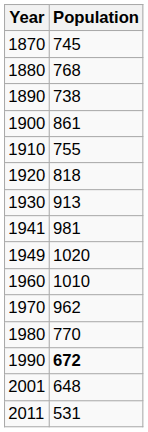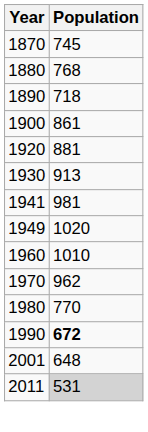1890 | Population: 738 -> 718
- row: 1910 | 755
1920 | Population: 818 -> 881
2011 | Population: no background -> lightgrey background
